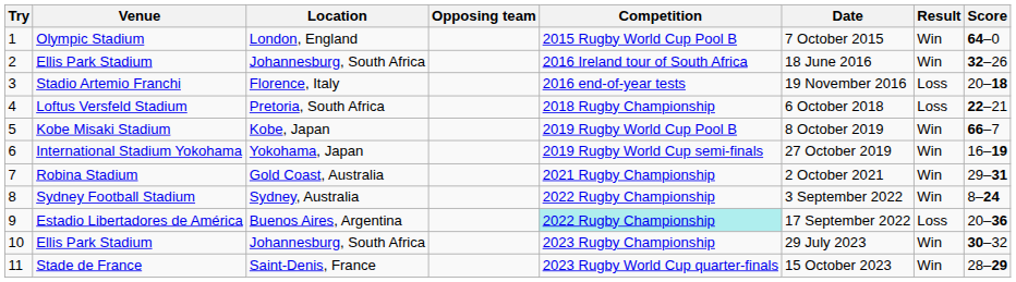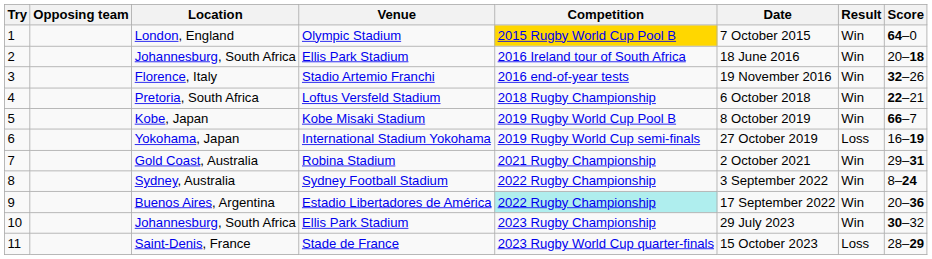columns swapped: Opposing team <-> Venue
London, England | Competition: no background -> gold background
2 / Johannesburg, South Africa | Score: 32–26 -> 20–18
Florence, Italy | Result: Loss -> Win
Florence, Italy | Score: 20–18 -> 32–26
Pretoria, South Africa | Result: Loss -> Win
Yokohama, Japan | Result: Win -> Loss
Buenos Aires, Argentina | Result: Loss -> Win
Saint-Denis, France | Result: Win -> Loss
